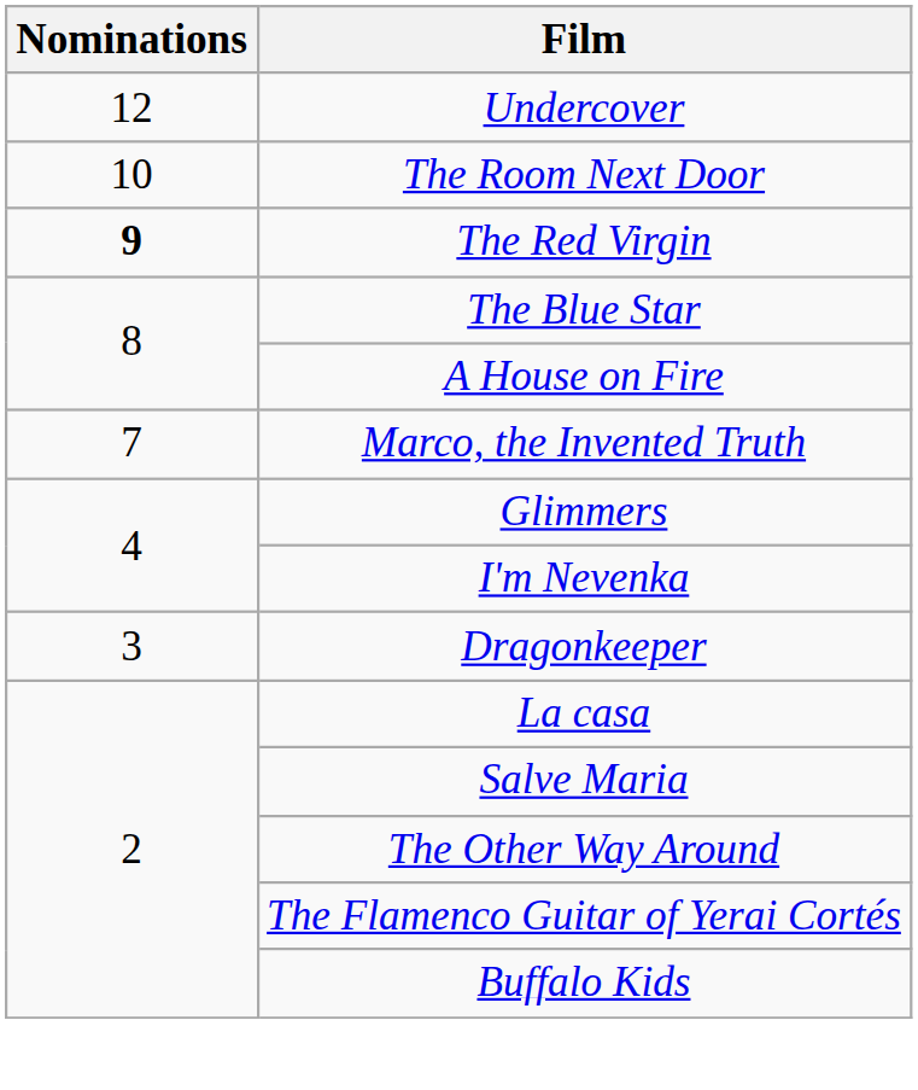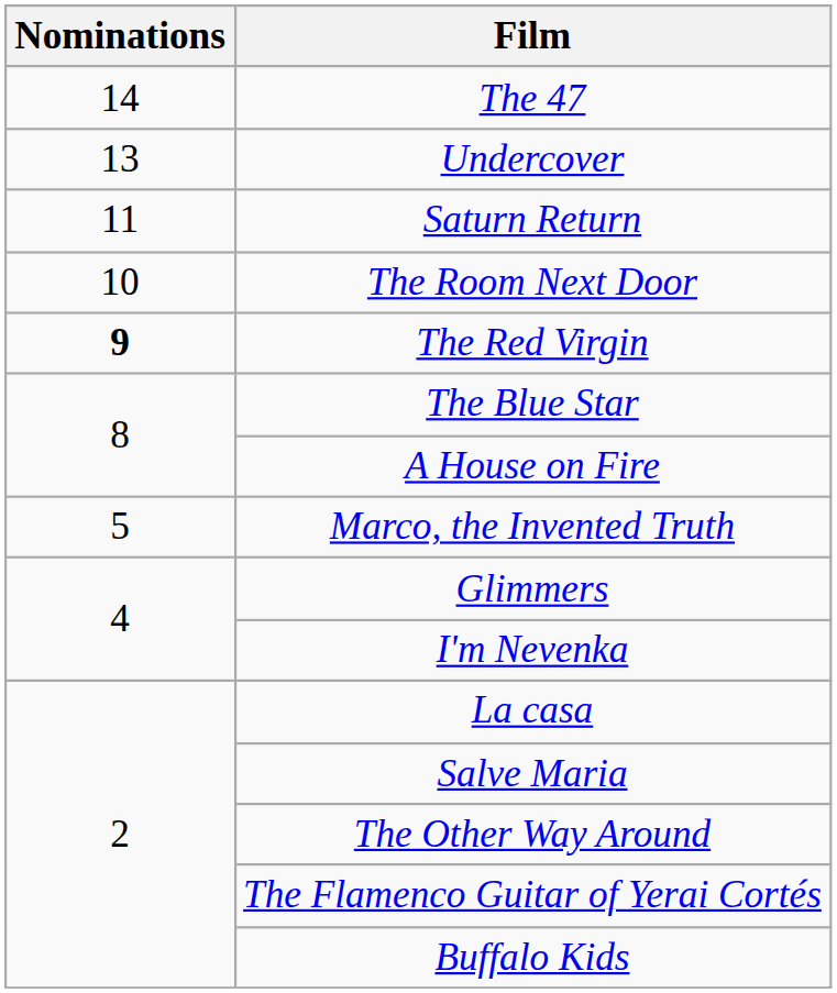+ row: 14 | The 47
Undercover | Nominations: 12 -> 13
+ row: 11 | Saturn Return
Marco, the Invented Truth | Nominations: 7 -> 5
- row: 3 | Dragonkeeper
